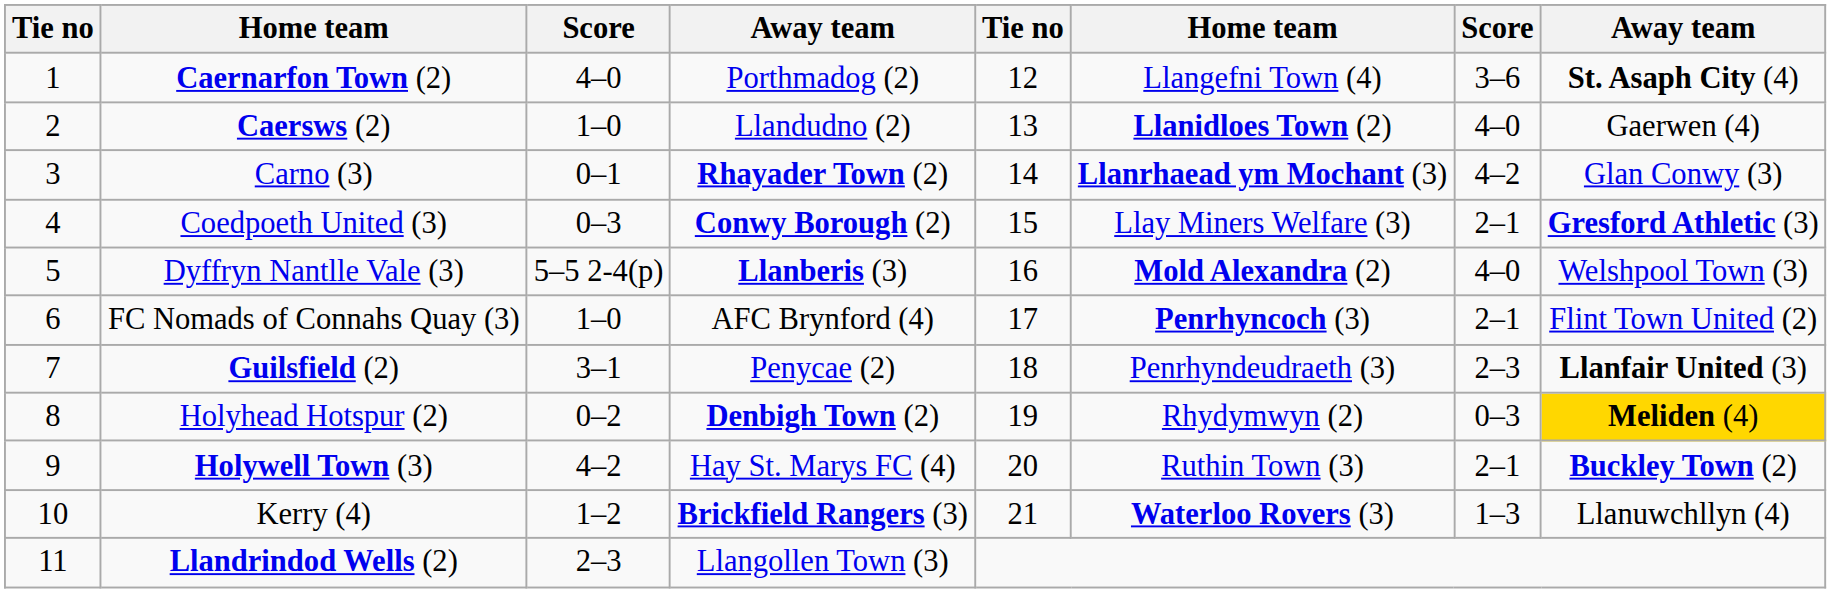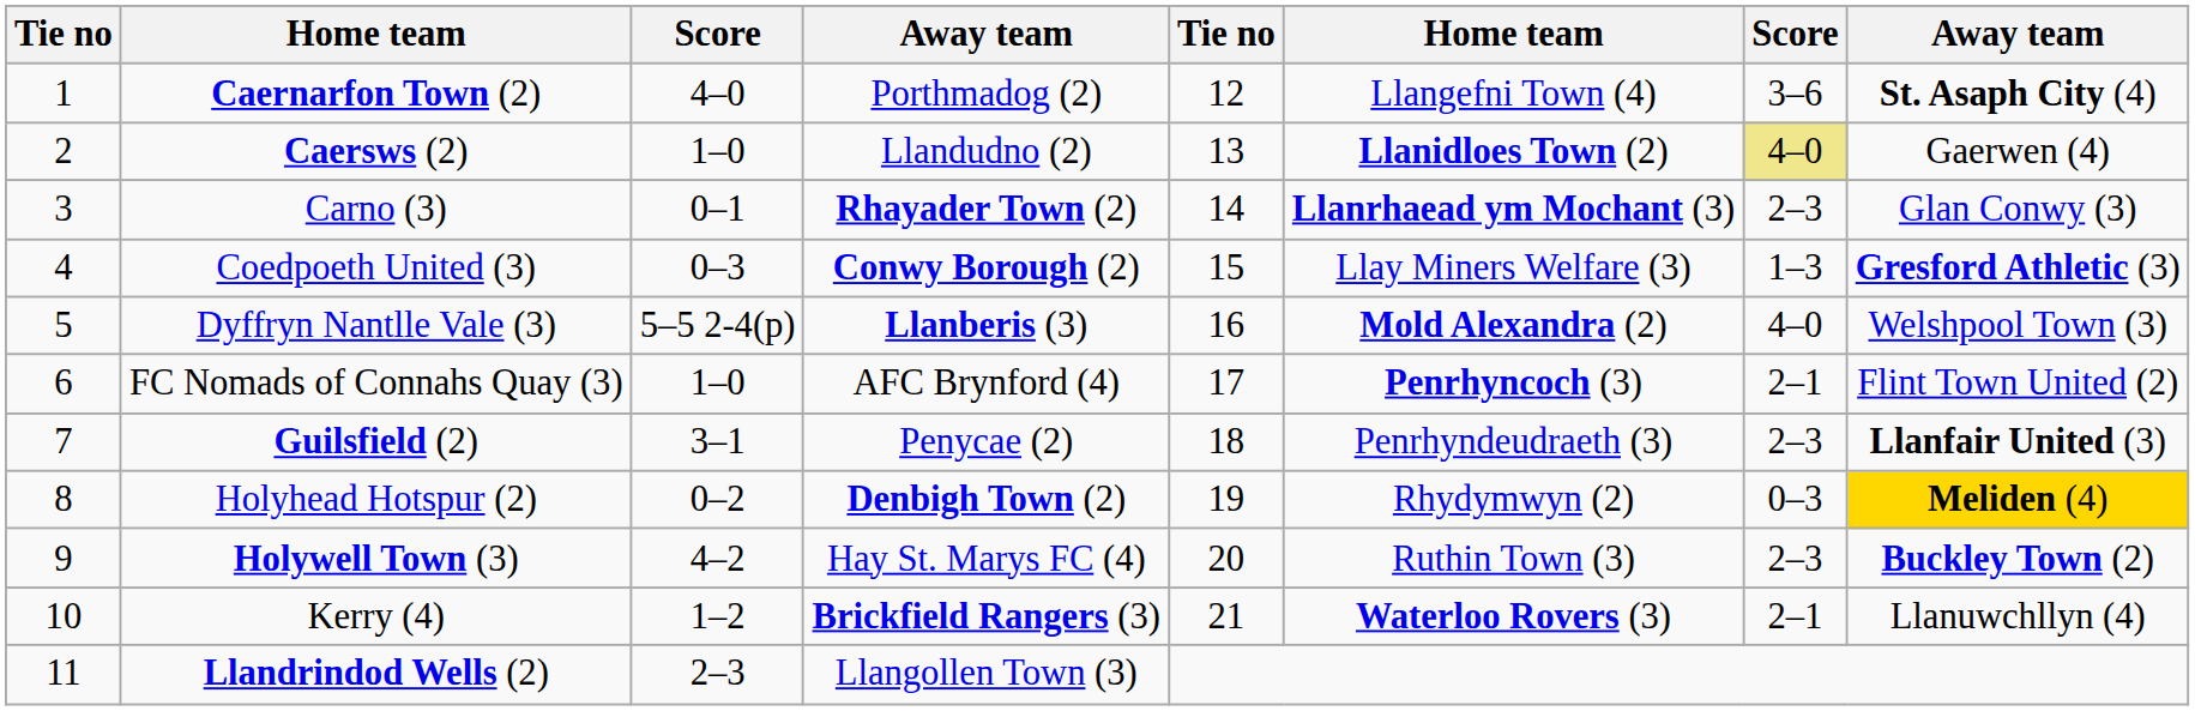Caersws (2) | column 7: no background -> khaki background
Carno (3) | column 7: 4–2 -> 2–3
Coedpoeth United (3) | column 7: 2–1 -> 1–3
Holywell Town (3) | column 7: 2–1 -> 2–3
Kerry (4) | column 7: 1–3 -> 2–1
